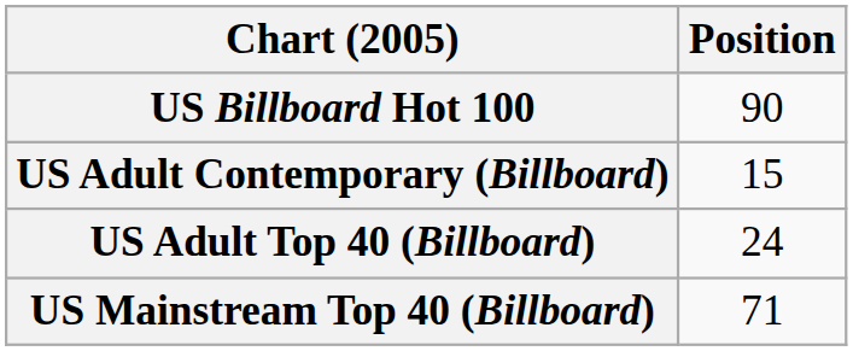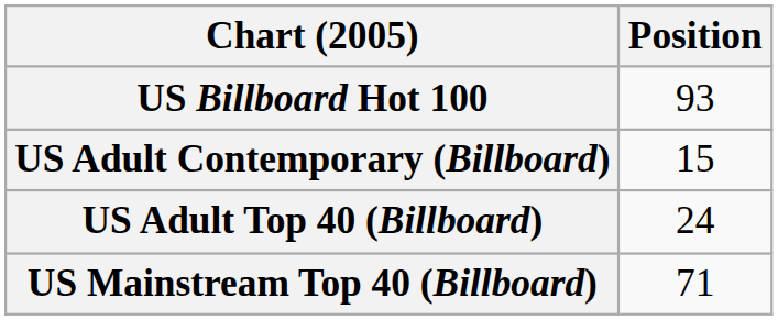US Billboard Hot 100 | Position: 90 -> 93
